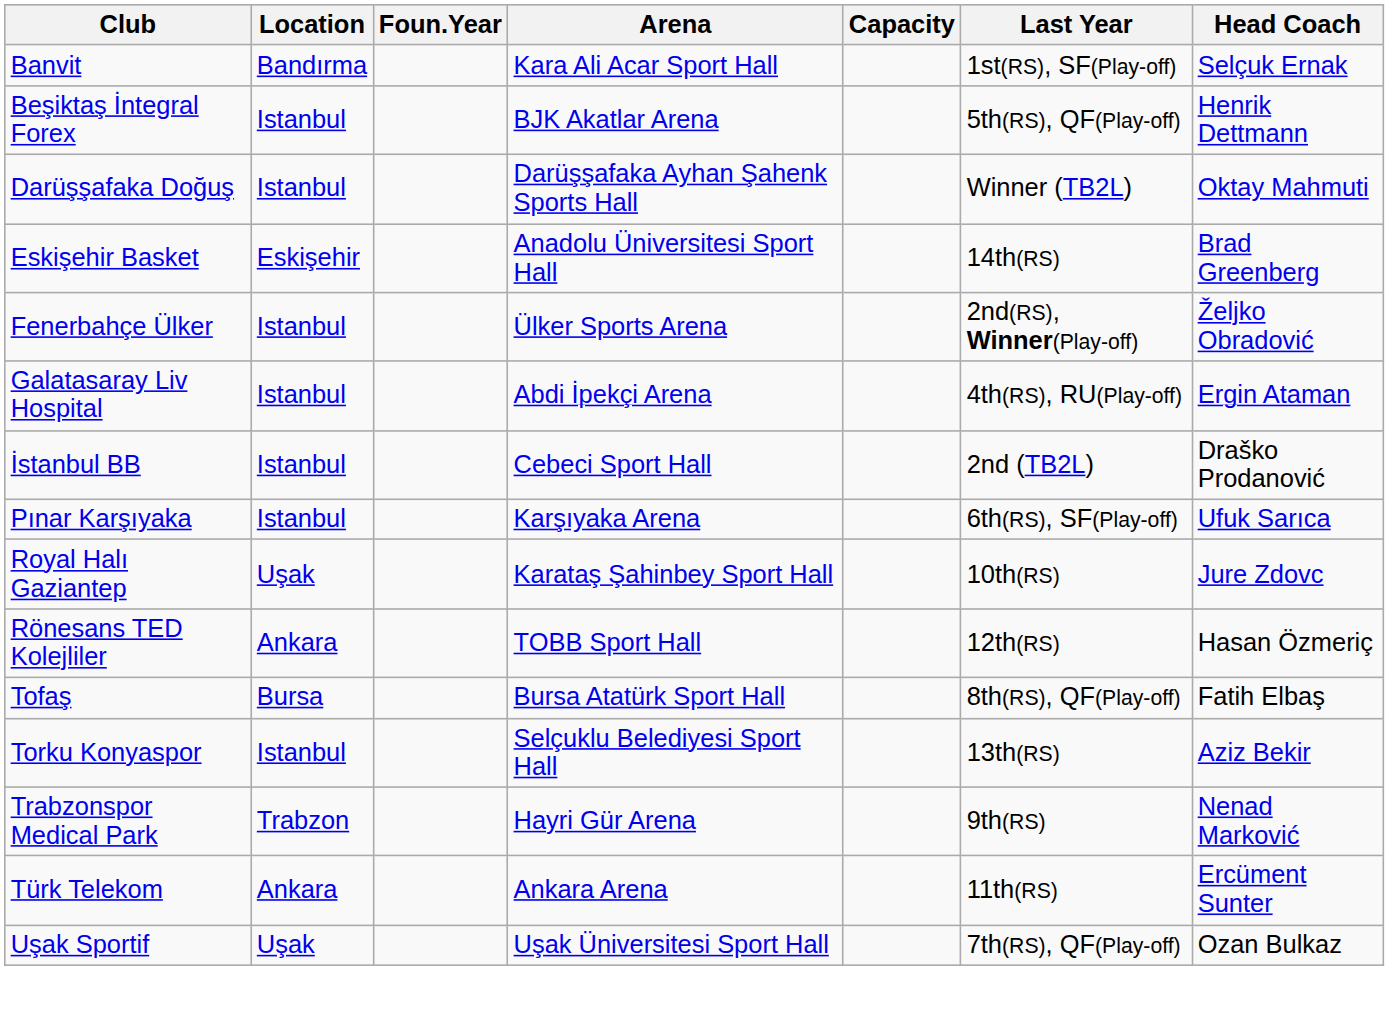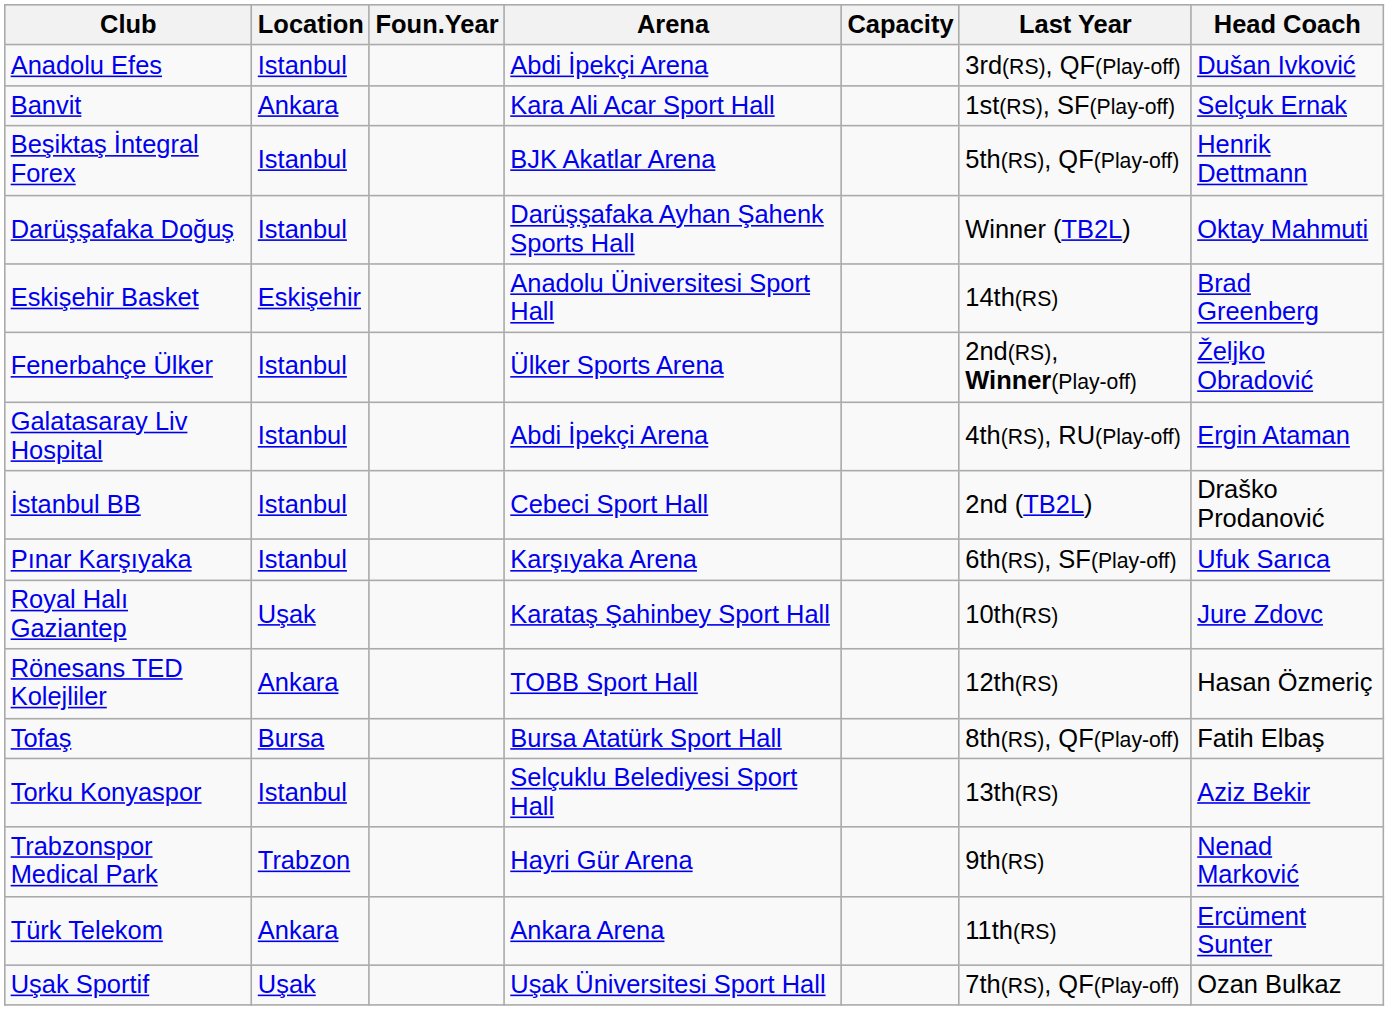+ row: Anadolu Efes | Istanbul | Abdi İpekçi Arena | 3rd(RS), QF(Play-off) | Dušan Ivković
Banvit | Location: Bandırma -> Ankara
